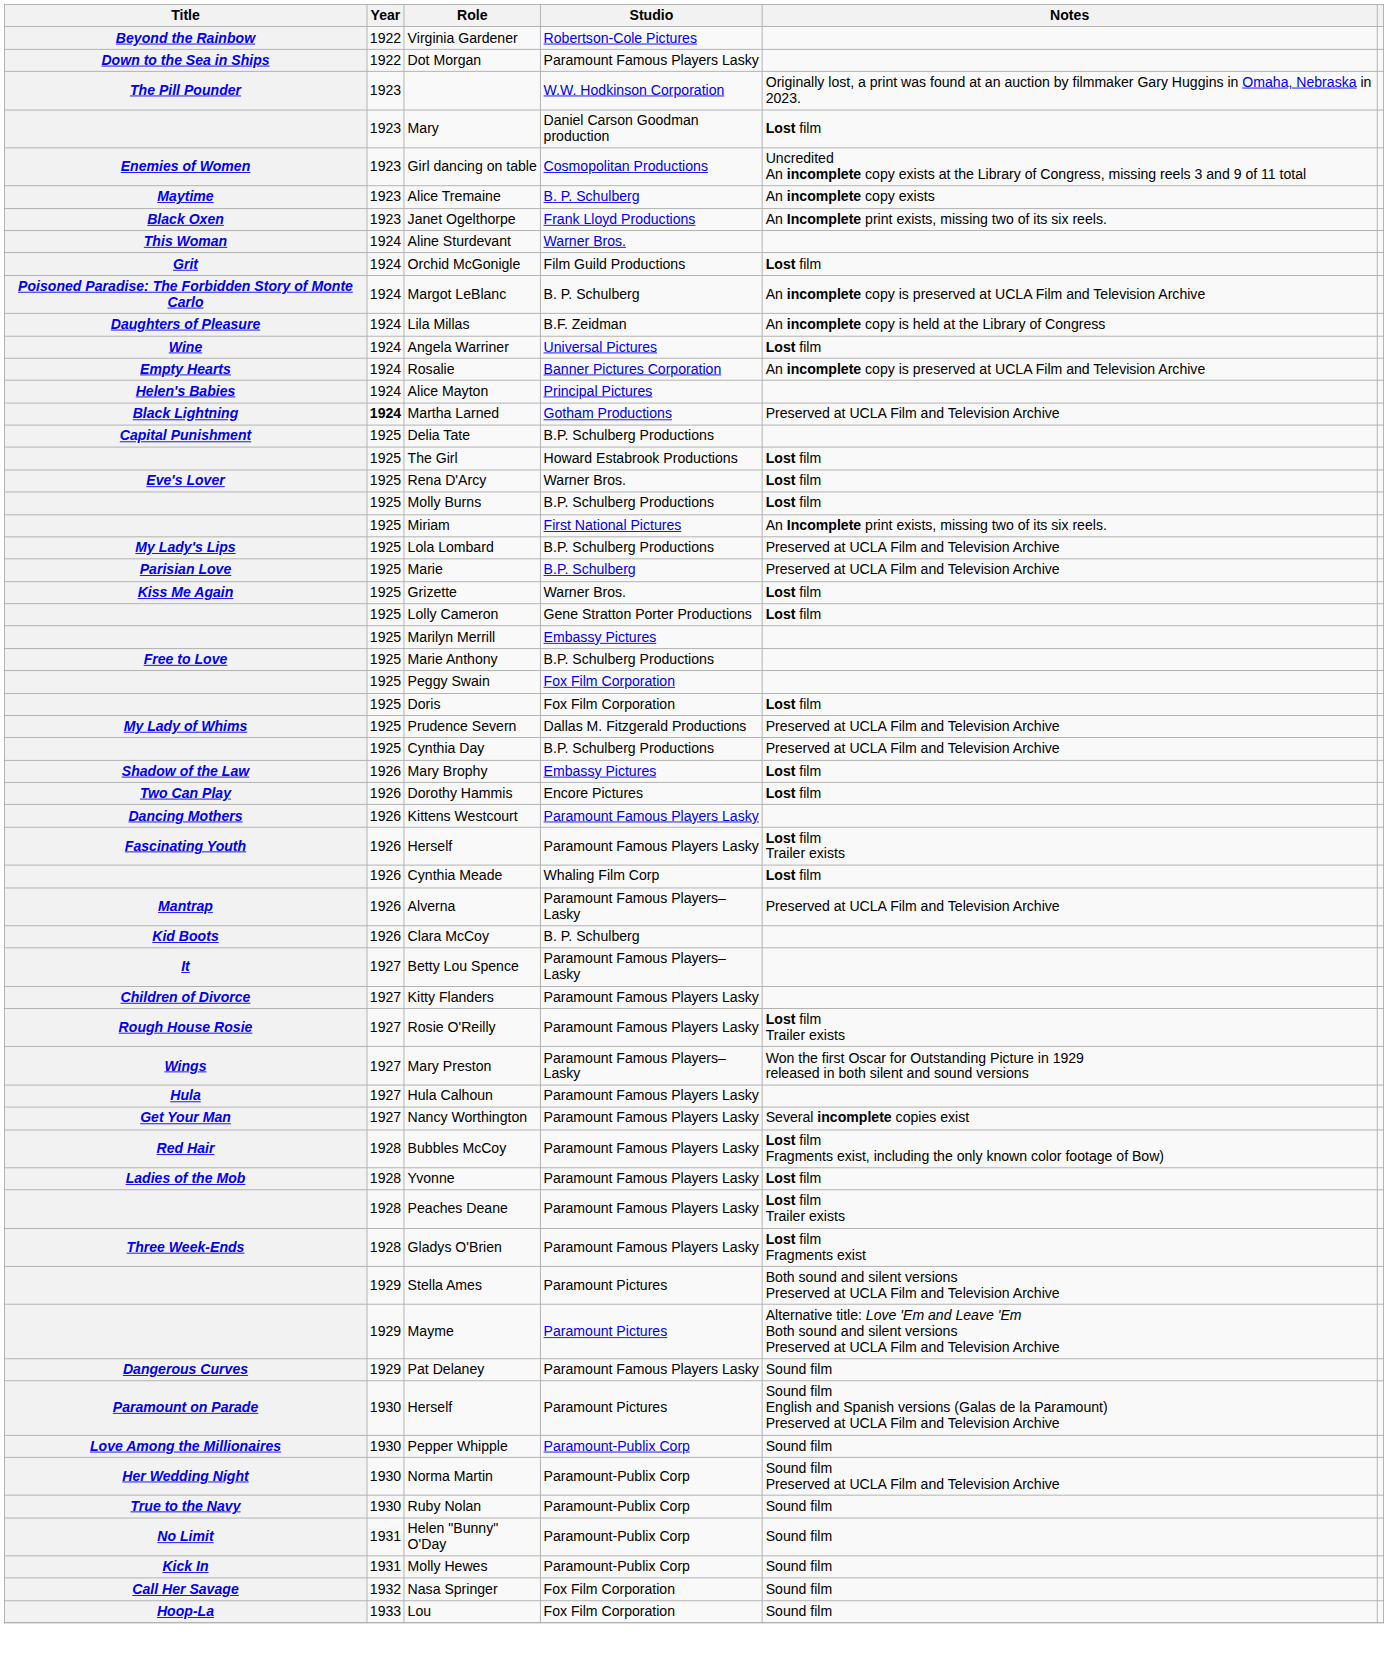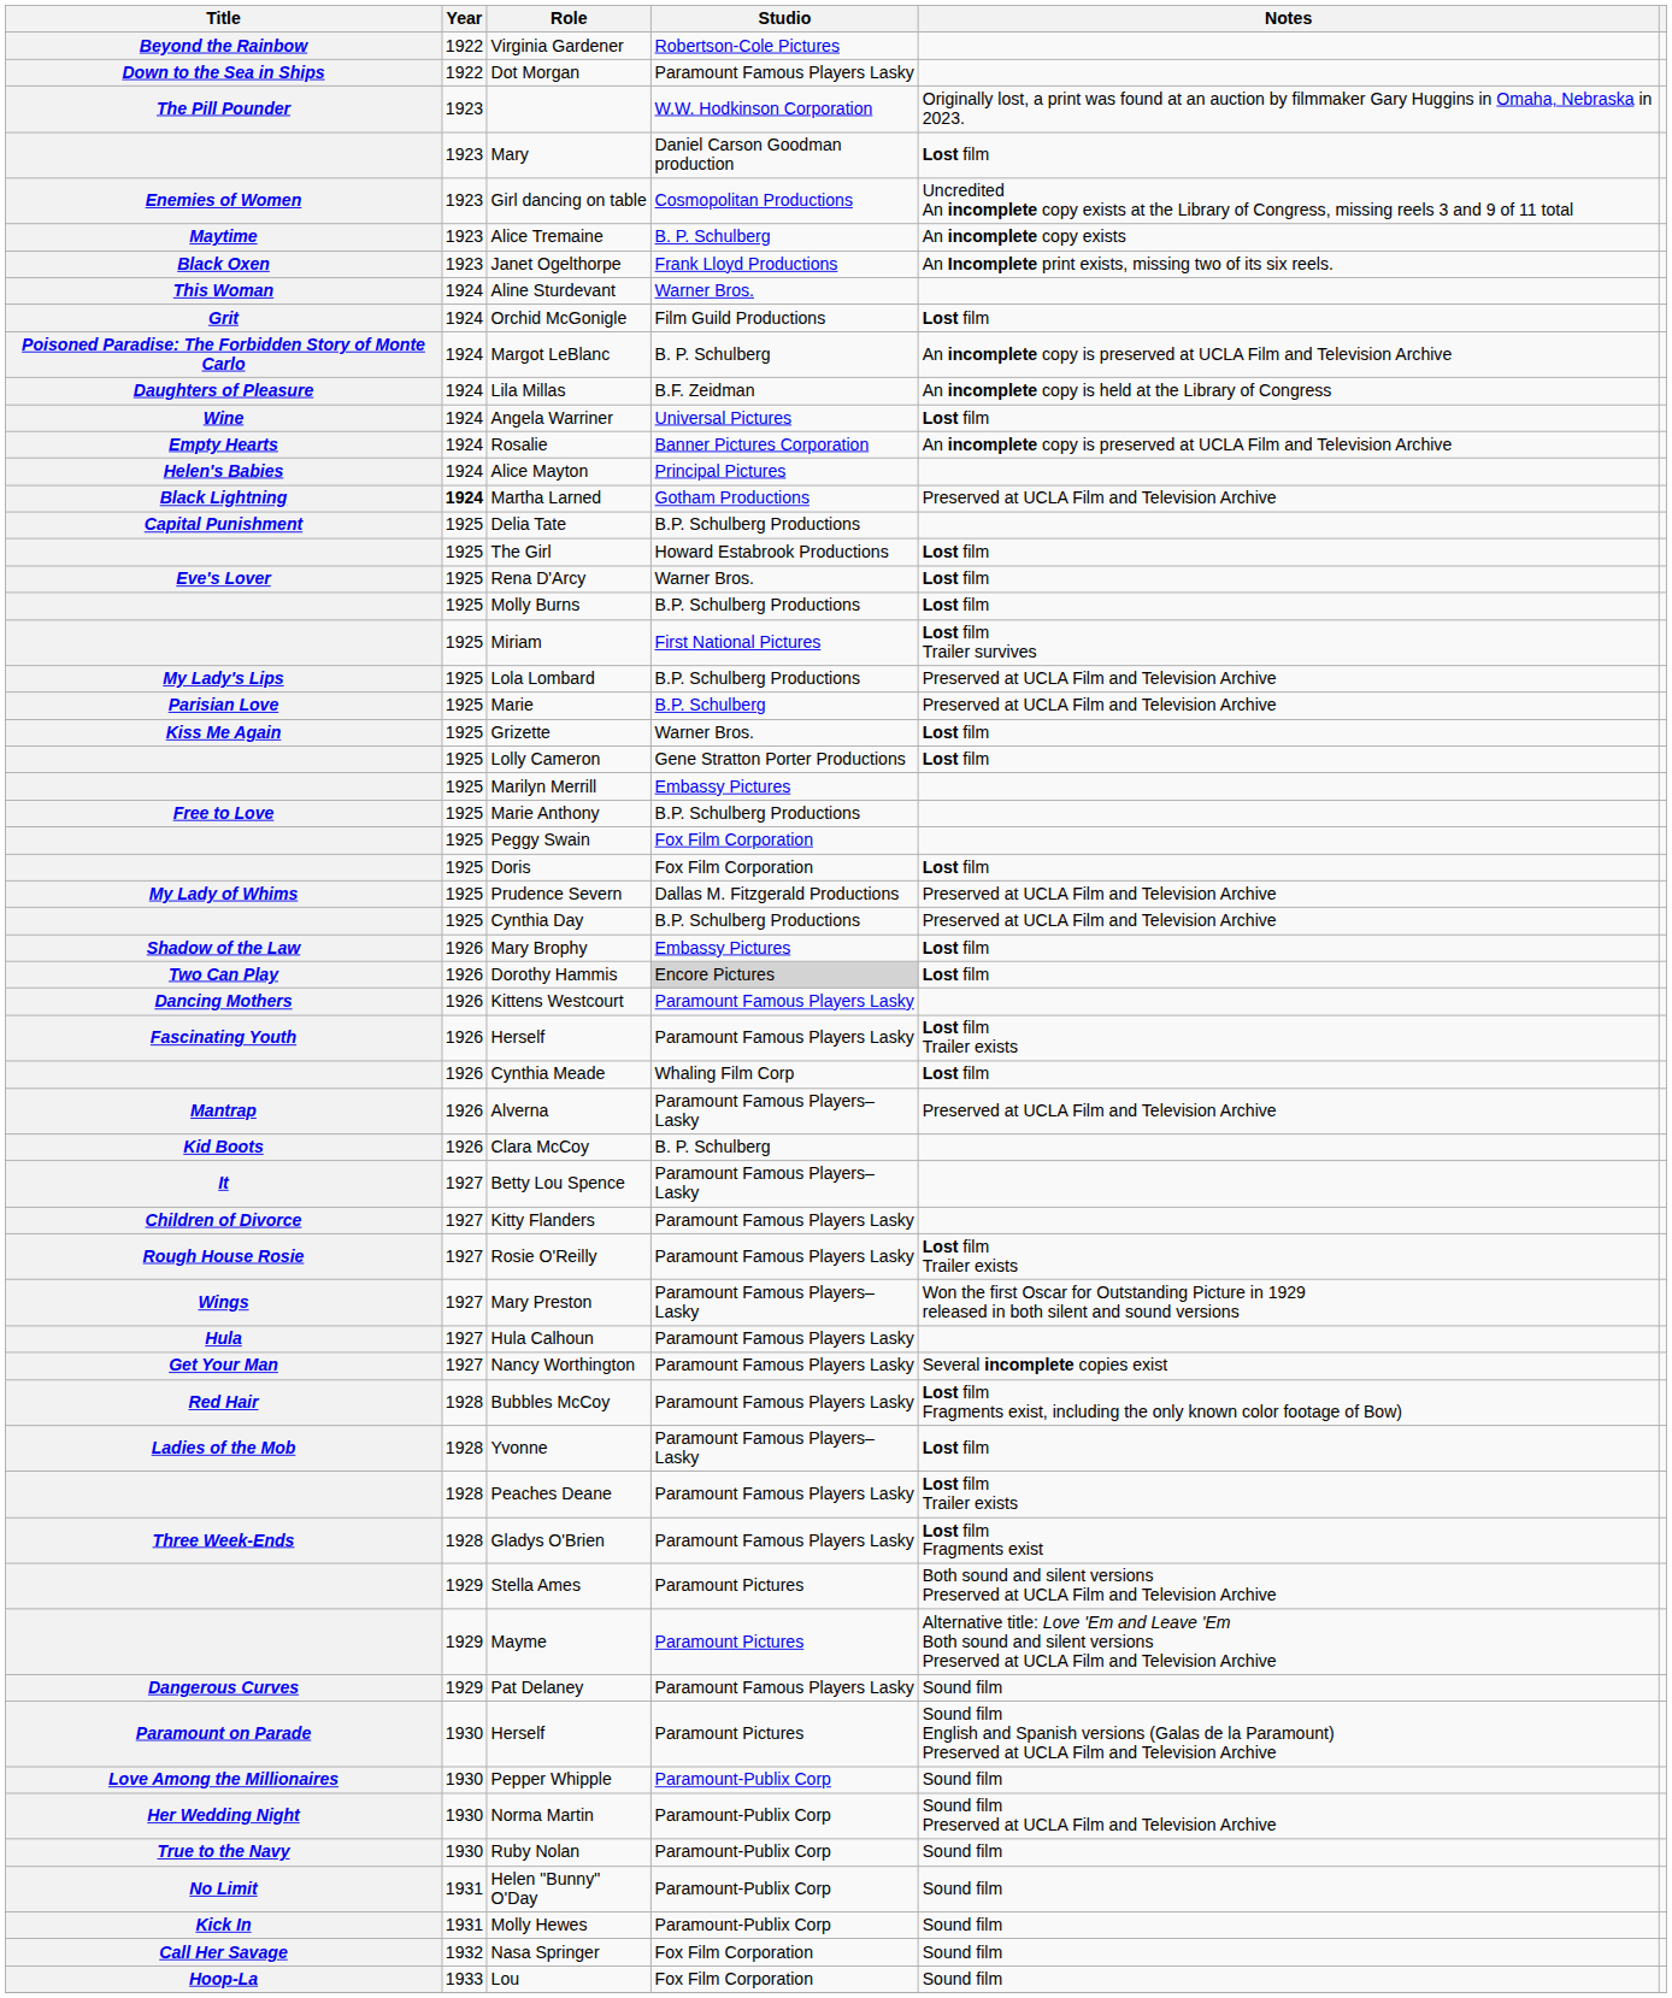Miriam | Notes: An Incomplete print exists, missing two of its six reels. -> Lost film Trailer survives
Dorothy Hammis | Studio: no background -> lightgrey background
Yvonne | Studio: Paramount Famous Players Lasky -> Paramount Famous Players–Lasky
